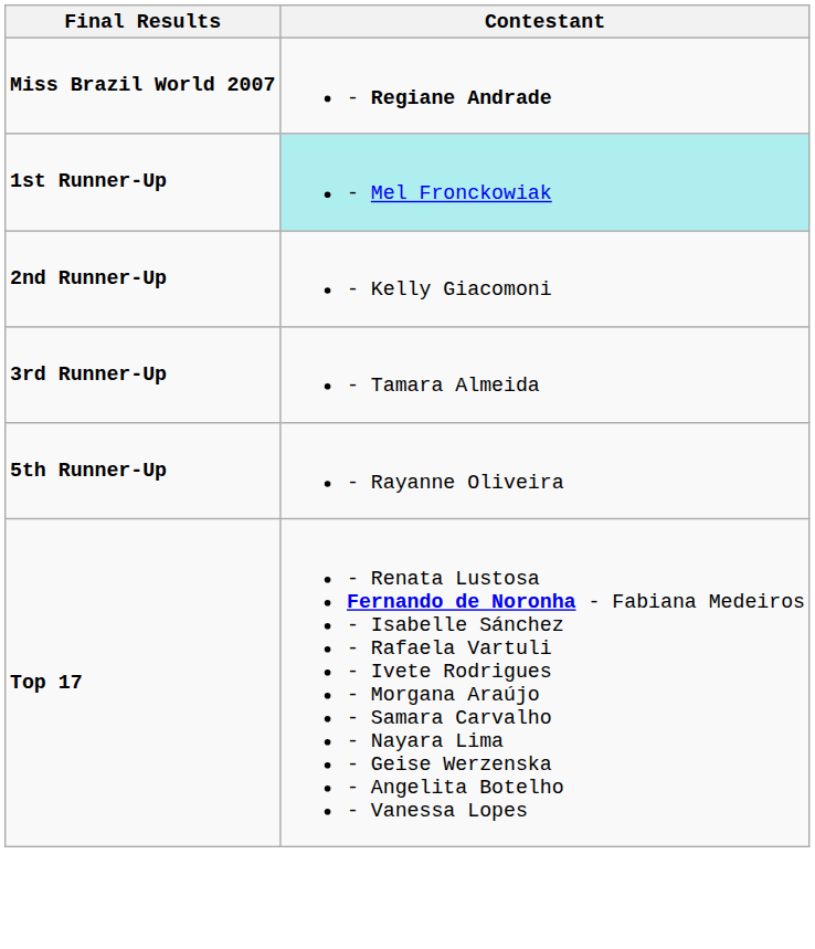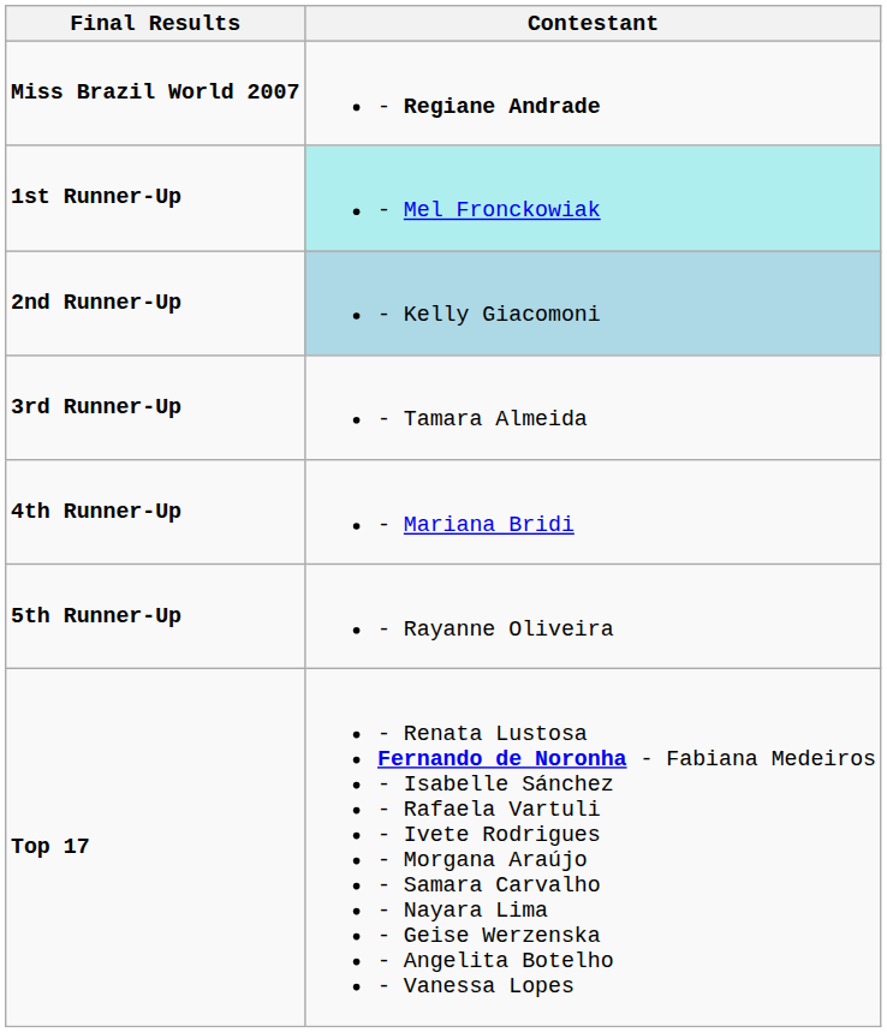2nd Runner-Up | Contestant: no background -> lightblue background
+ row: 4th Runner-Up | - Mariana Bridi
